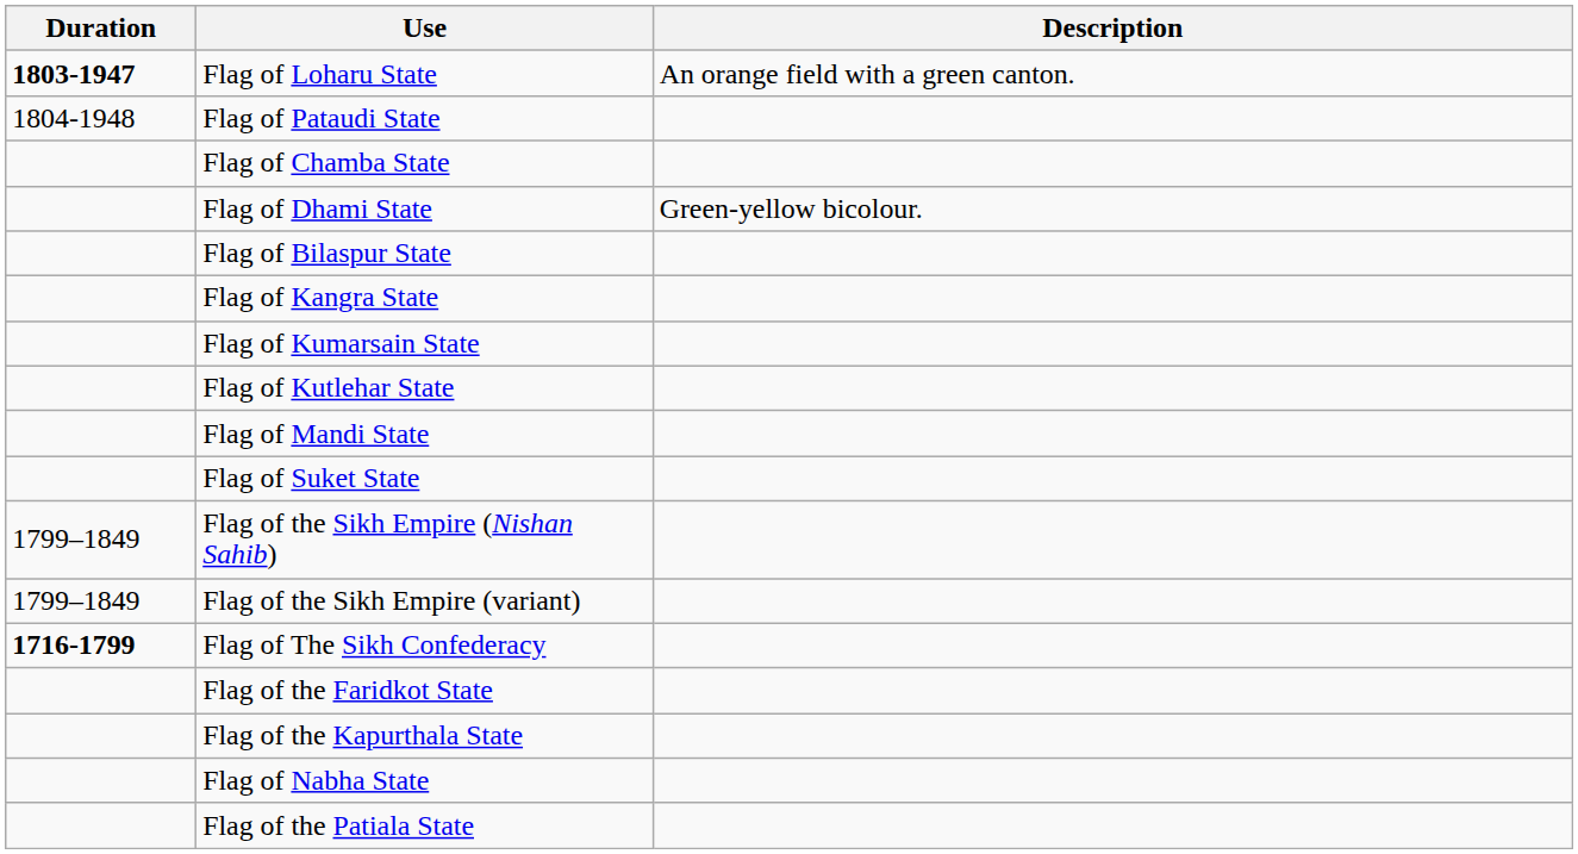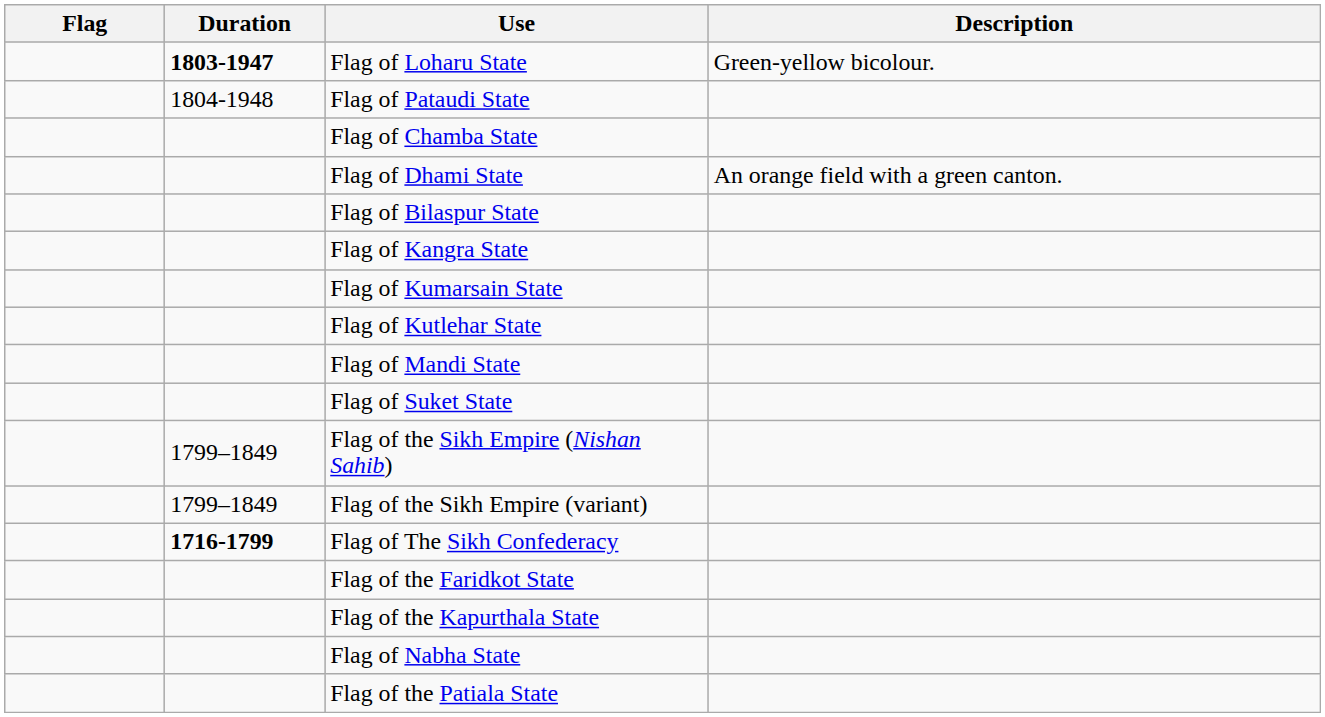+ column: Flag
Flag of Loharu State | Description: An orange field with a green canton. -> Green-yellow bicolour.
Flag of Dhami State | Description: Green-yellow bicolour. -> An orange field with a green canton.
